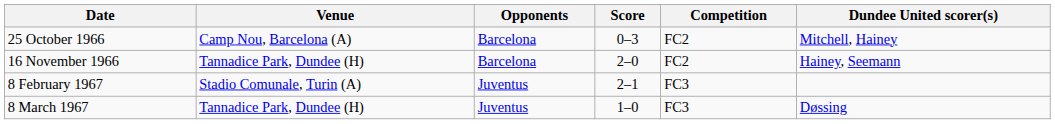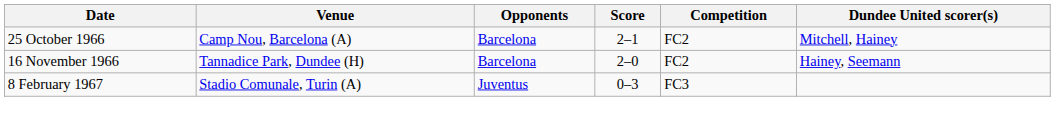25 October 1966 | Score: 0–3 -> 2–1
8 February 1967 | Score: 2–1 -> 0–3
- row: 8 March 1967 | Tannadice Park, Dundee (H) | Juventus | 1–0 | FC3 | Døssing
